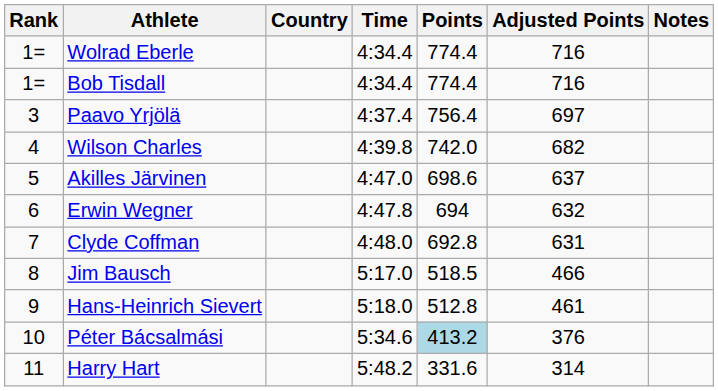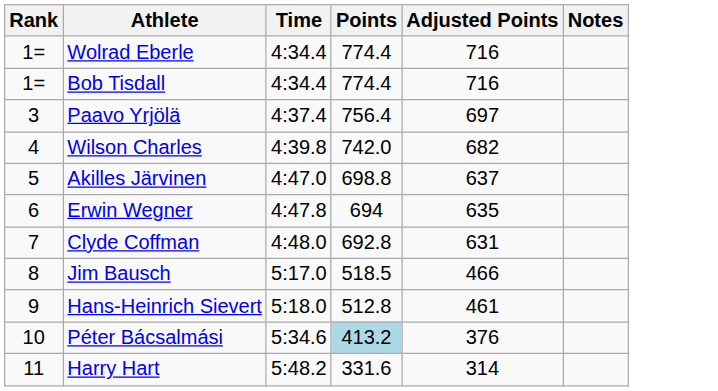- column: Country
Akilles Järvinen | Points: 698.6 -> 698.8
Erwin Wegner | Adjusted Points: 632 -> 635
